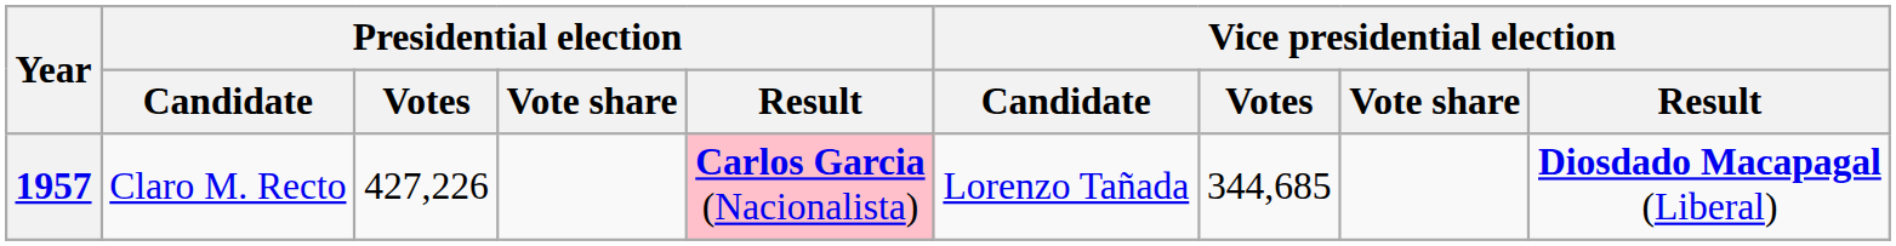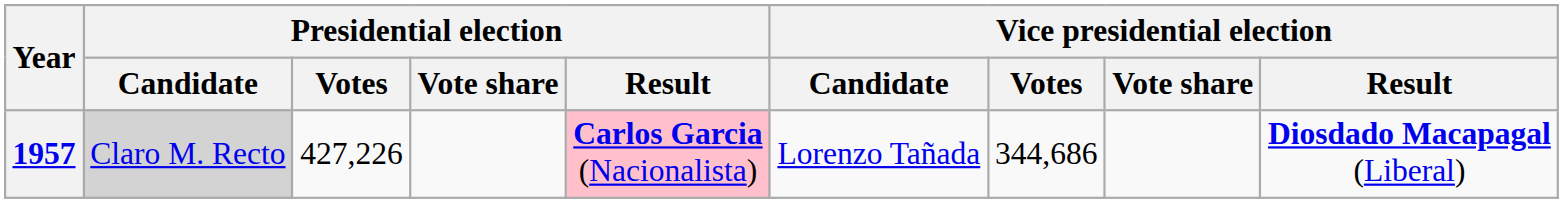1957 | Presidential election / Candidate: no background -> lightgrey background
1957 | Vice presidential election / Votes: 344,685 -> 344,686
